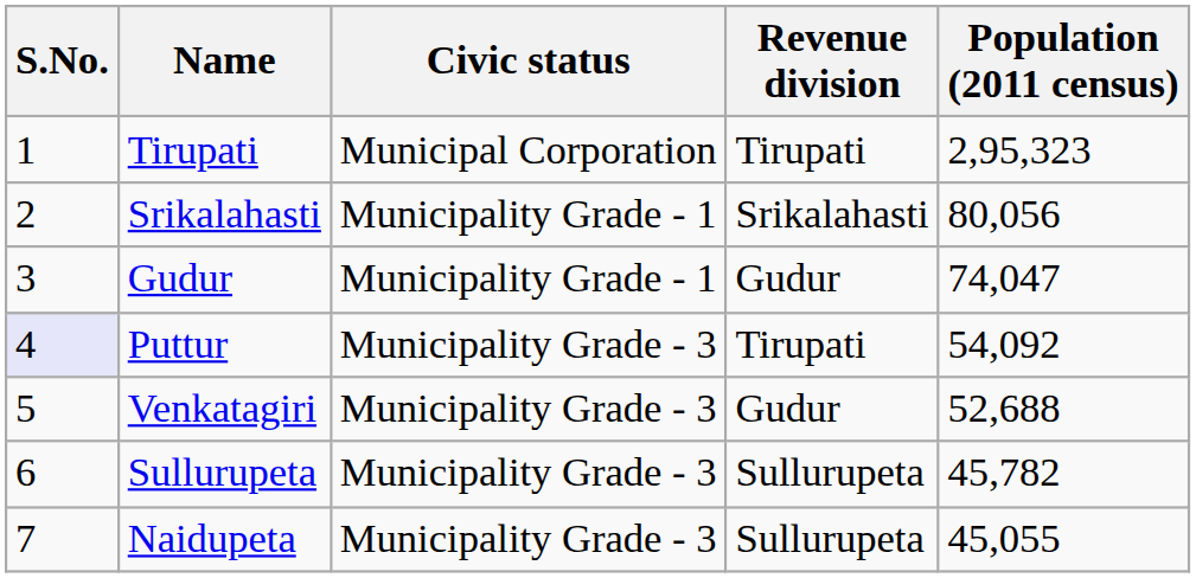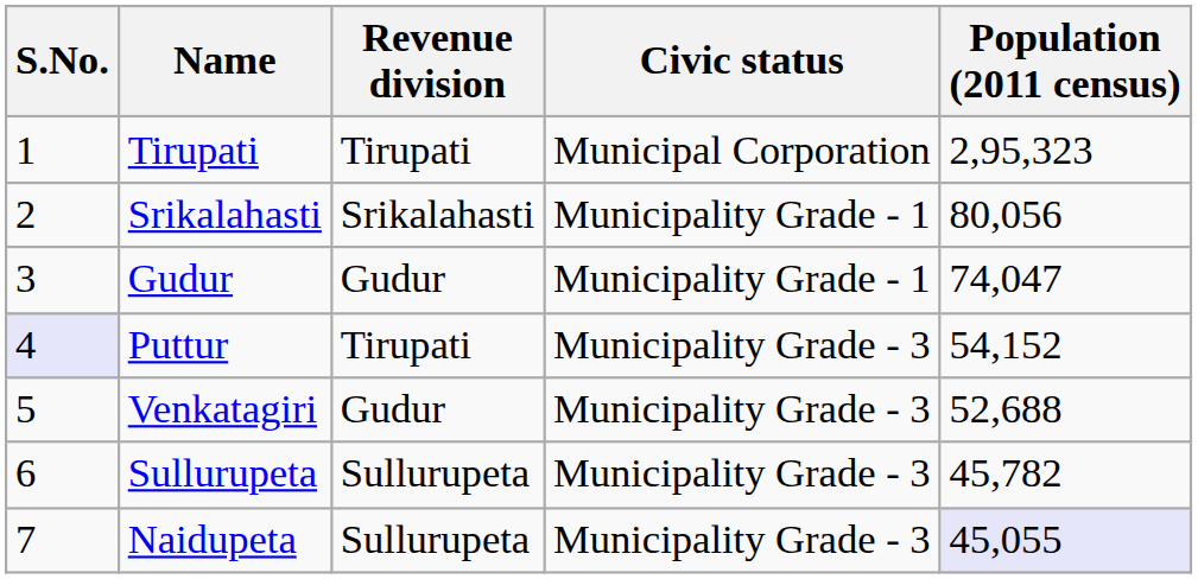columns swapped: Civic status <-> Revenue division
Puttur | Population (2011 census): 54,092 -> 54,152
Naidupeta | Population (2011 census): no background -> lavender background
